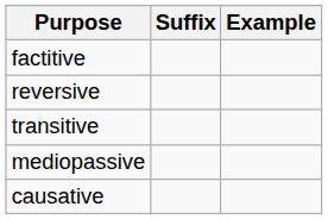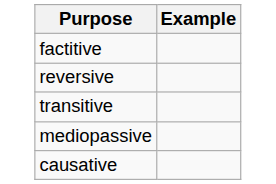- column: Suffix
